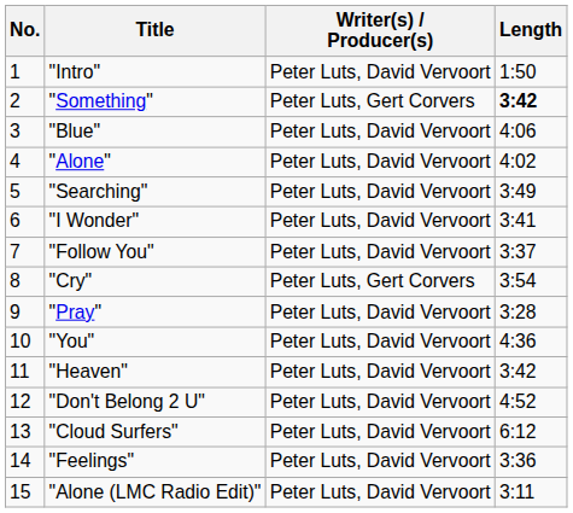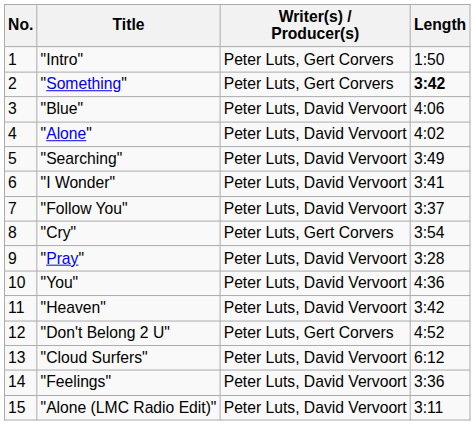"Intro" | Writer(s) / Producer(s): Peter Luts, David Vervoort -> Peter Luts, Gert Corvers
"Don't Belong 2 U" | Writer(s) / Producer(s): Peter Luts, David Vervoort -> Peter Luts, Gert Corvers
